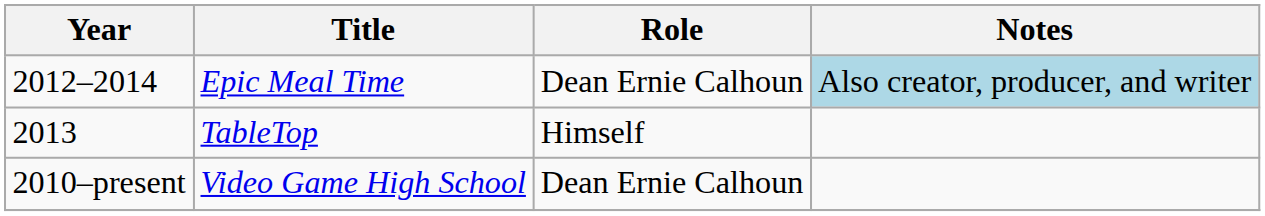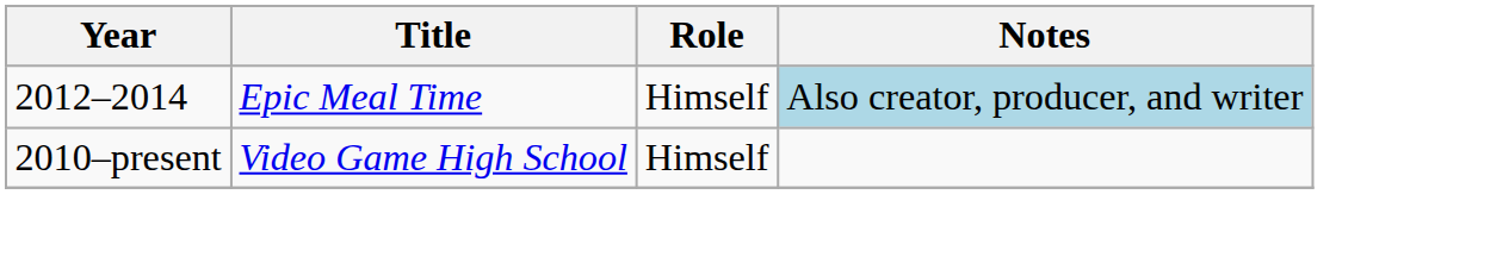Epic Meal Time | Role: Dean Ernie Calhoun -> Himself
- row: 2013 | TableTop | Himself
Video Game High School | Role: Dean Ernie Calhoun -> Himself
